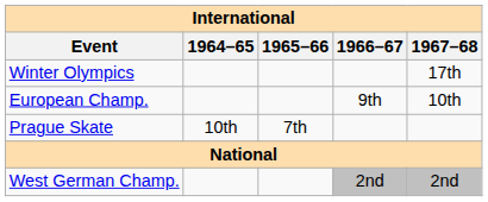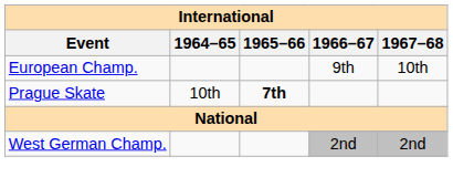- row: Winter Olympics | 17th
Prague Skate | 1965–66: normal -> bold
